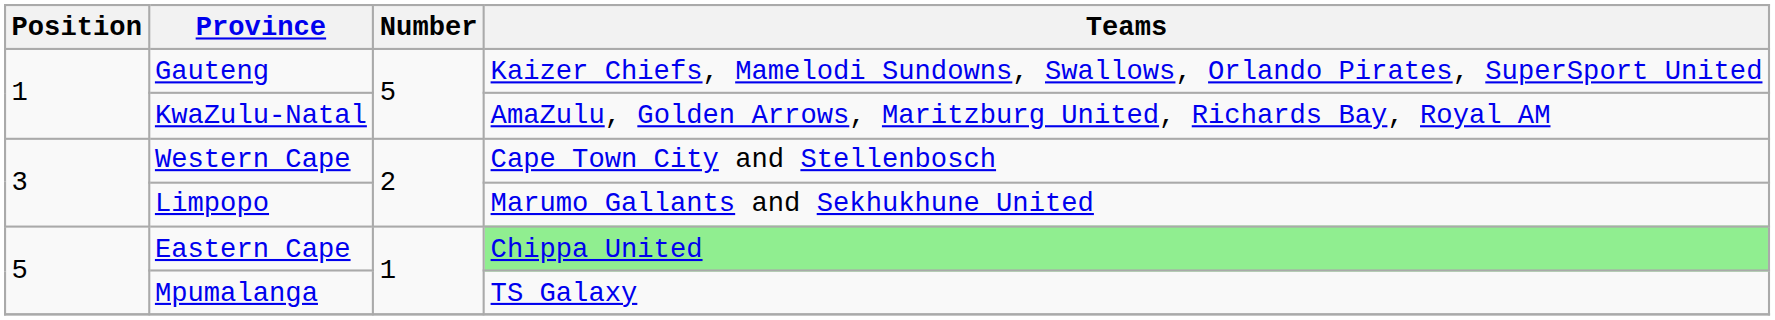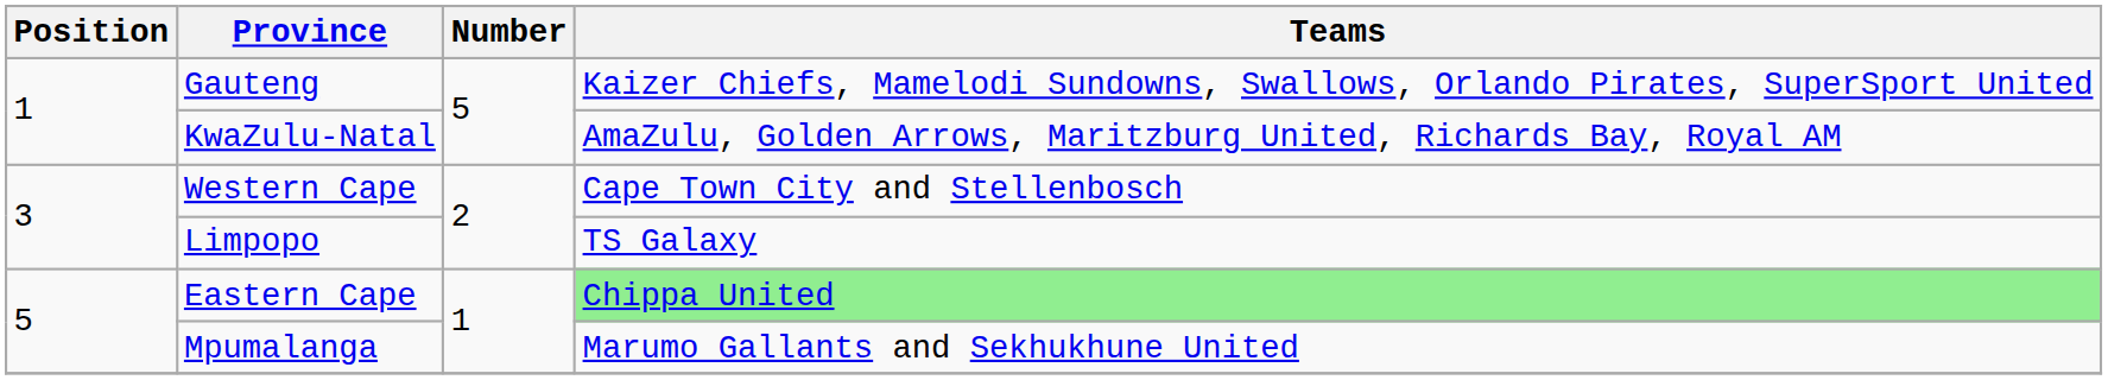Limpopo | Teams: Marumo Gallants and Sekhukhune United -> TS Galaxy
Mpumalanga | Teams: TS Galaxy -> Marumo Gallants and Sekhukhune United
